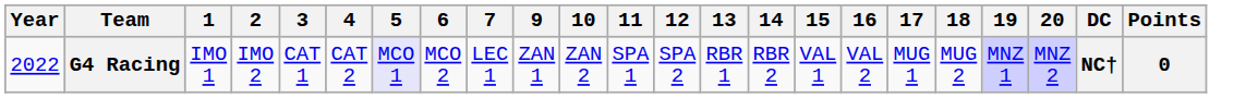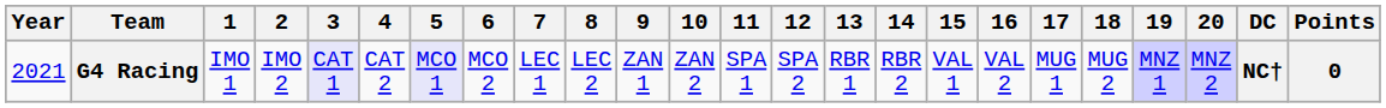+ column: 8 | LEC 2
G4 Racing | Year: 2022 -> 2021
G4 Racing | 3: no background -> lavender background
